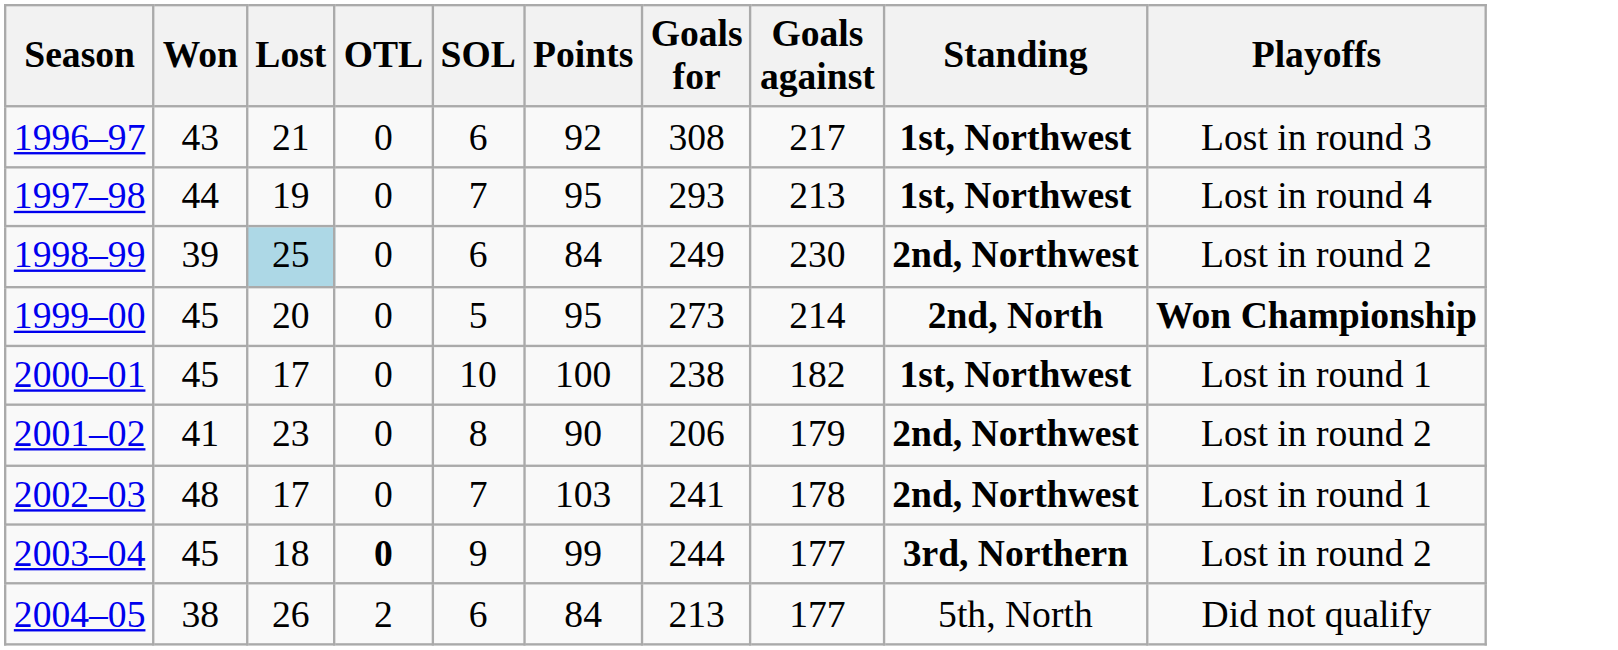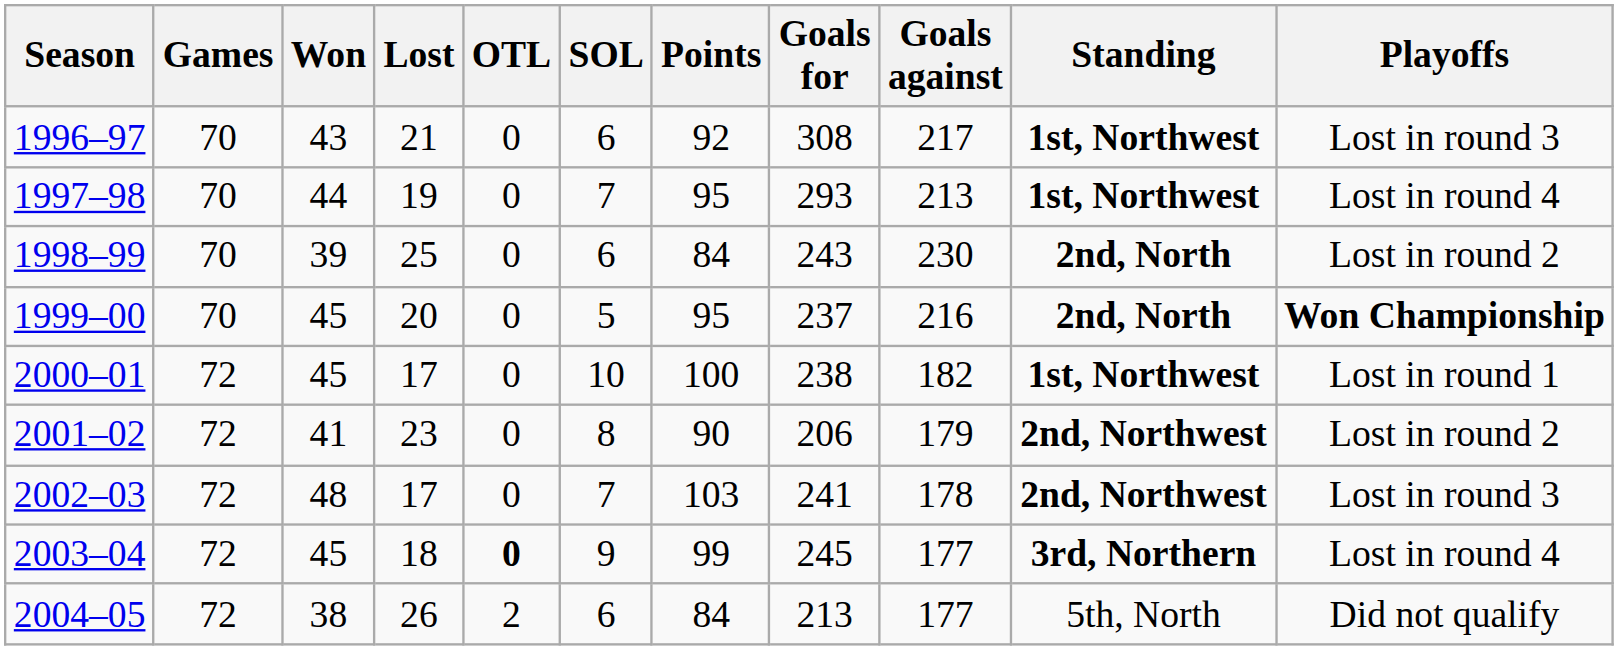+ column: Games | 70 | 70 | 70 | 70 | 72 | 72 | 72 | 72 | 72
1998–99 | Lost: lightblue background -> no background
1998–99 | Goals for: 249 -> 243
1998–99 | Standing: 2nd, Northwest -> 2nd, North
1999–00 | Goals for: 273 -> 237
1999–00 | Goals against: 214 -> 216
2002–03 | Playoffs: Lost in round 1 -> Lost in round 3
2003–04 | Goals for: 244 -> 245
2003–04 | Playoffs: Lost in round 2 -> Lost in round 4
